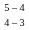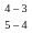rows swapped: 5 – 4 <-> 4 – 3
